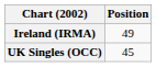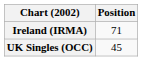Ireland (IRMA) | Position: 49 -> 71
